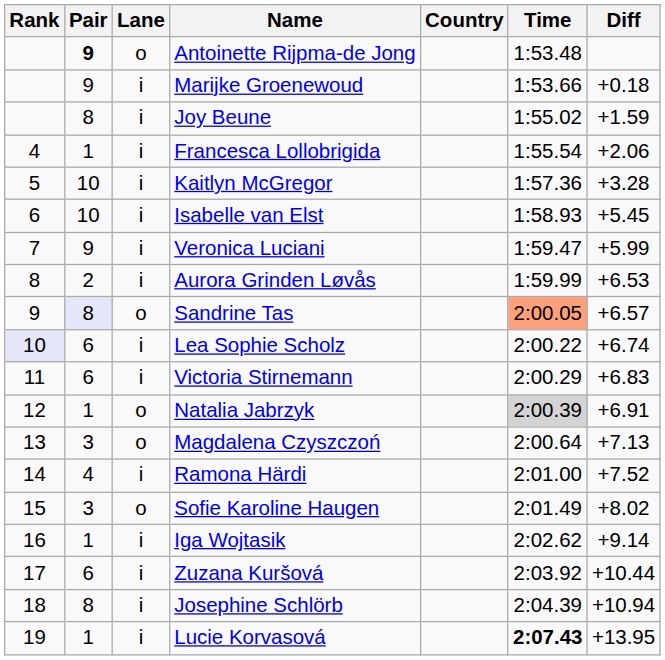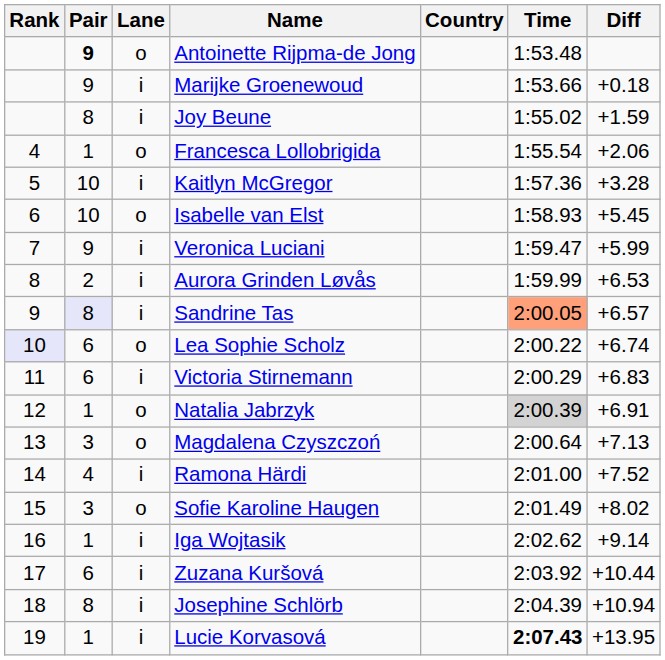Francesca Lollobrigida | Lane: i -> o
Isabelle van Elst | Lane: i -> o
Sandrine Tas | Lane: o -> i
Lea Sophie Scholz | Lane: i -> o
